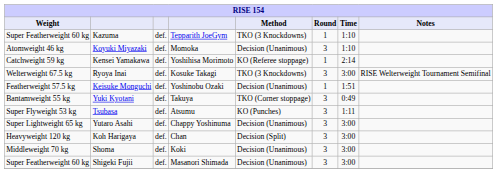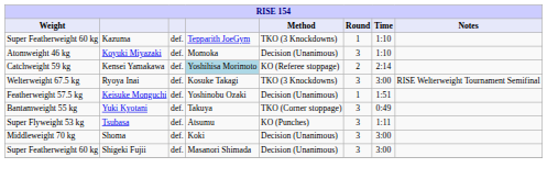Kensei Yamakawa | column 4: no background -> lightblue background
Kensei Yamakawa | Round: 1 -> 2
- row: Super Lightweight 65 kg | Yutaro Asahi | def. | Chappy Yoshinuma | Decision (Unanimous) | 3 | 3:00
- row: Heavyweight 120 kg | Koh Harigaya | def. | Chan | Decision (Split) | 3 | 3:00
